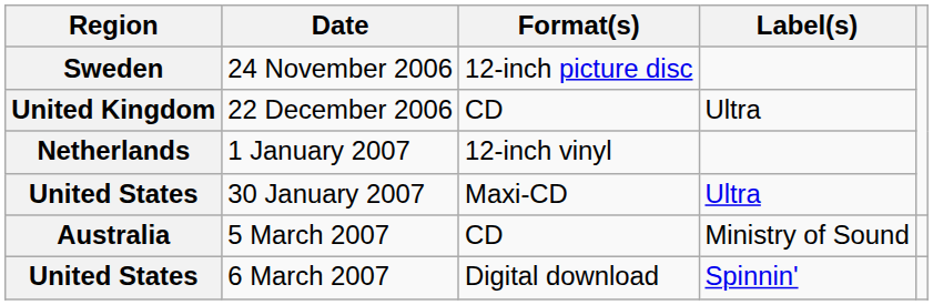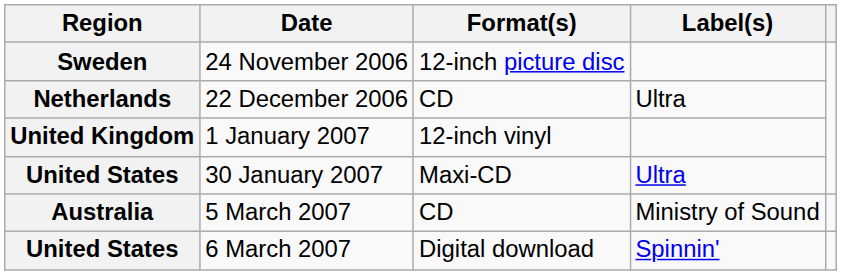22 December 2006 | Region: United Kingdom -> Netherlands
1 January 2007 | Region: Netherlands -> United Kingdom
